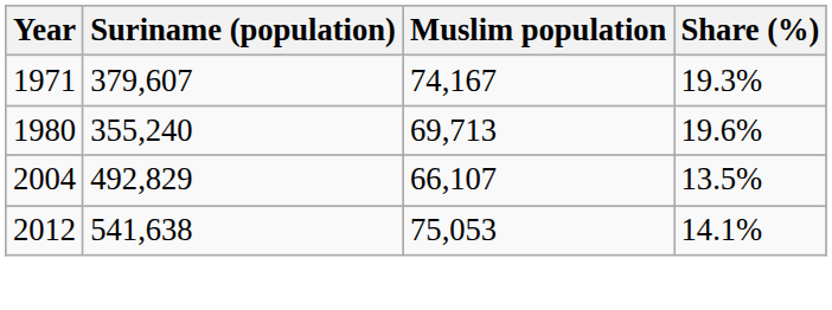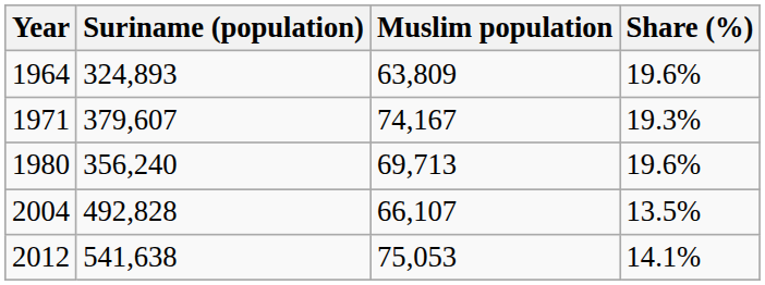+ row: 1964 | 324,893 | 63,809 | 19.6%
1980 | Suriname (population): 355,240 -> 356,240
2004 | Suriname (population): 492,829 -> 492,828
